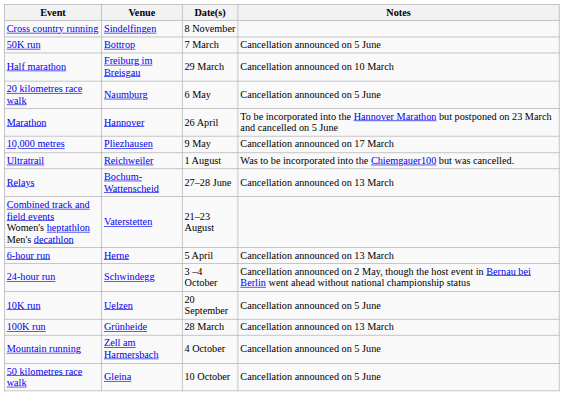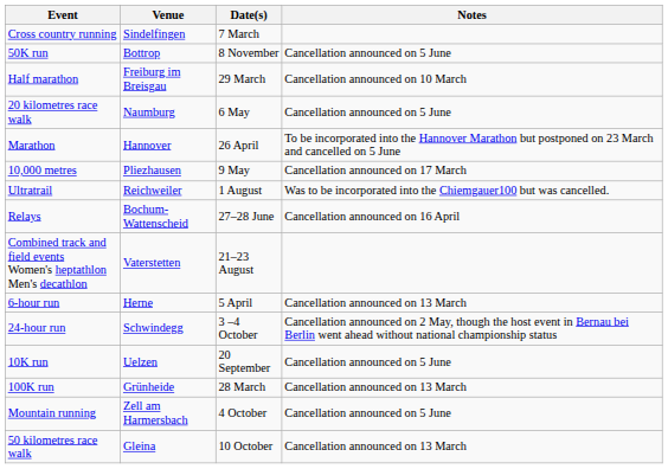Cross country running | Date(s): 8 November -> 7 March
50K run | Date(s): 7 March -> 8 November
Relays | Notes: Cancellation announced on 13 March -> Cancellation announced on 16 April
50 kilometres race walk | Notes: Cancellation announced on 5 June -> Cancellation announced on 13 March
